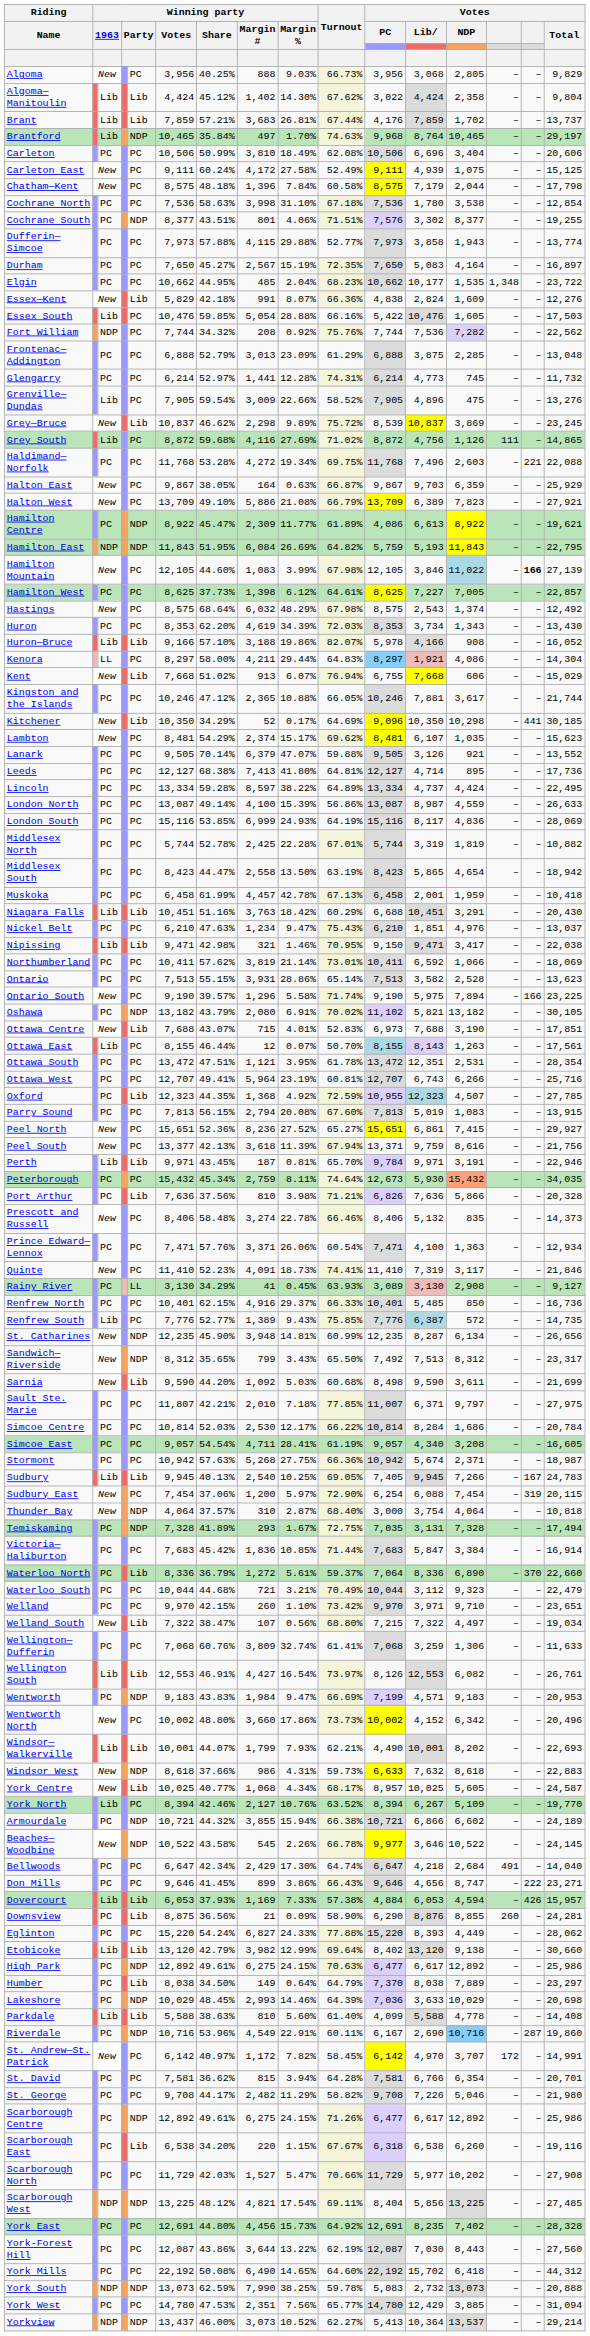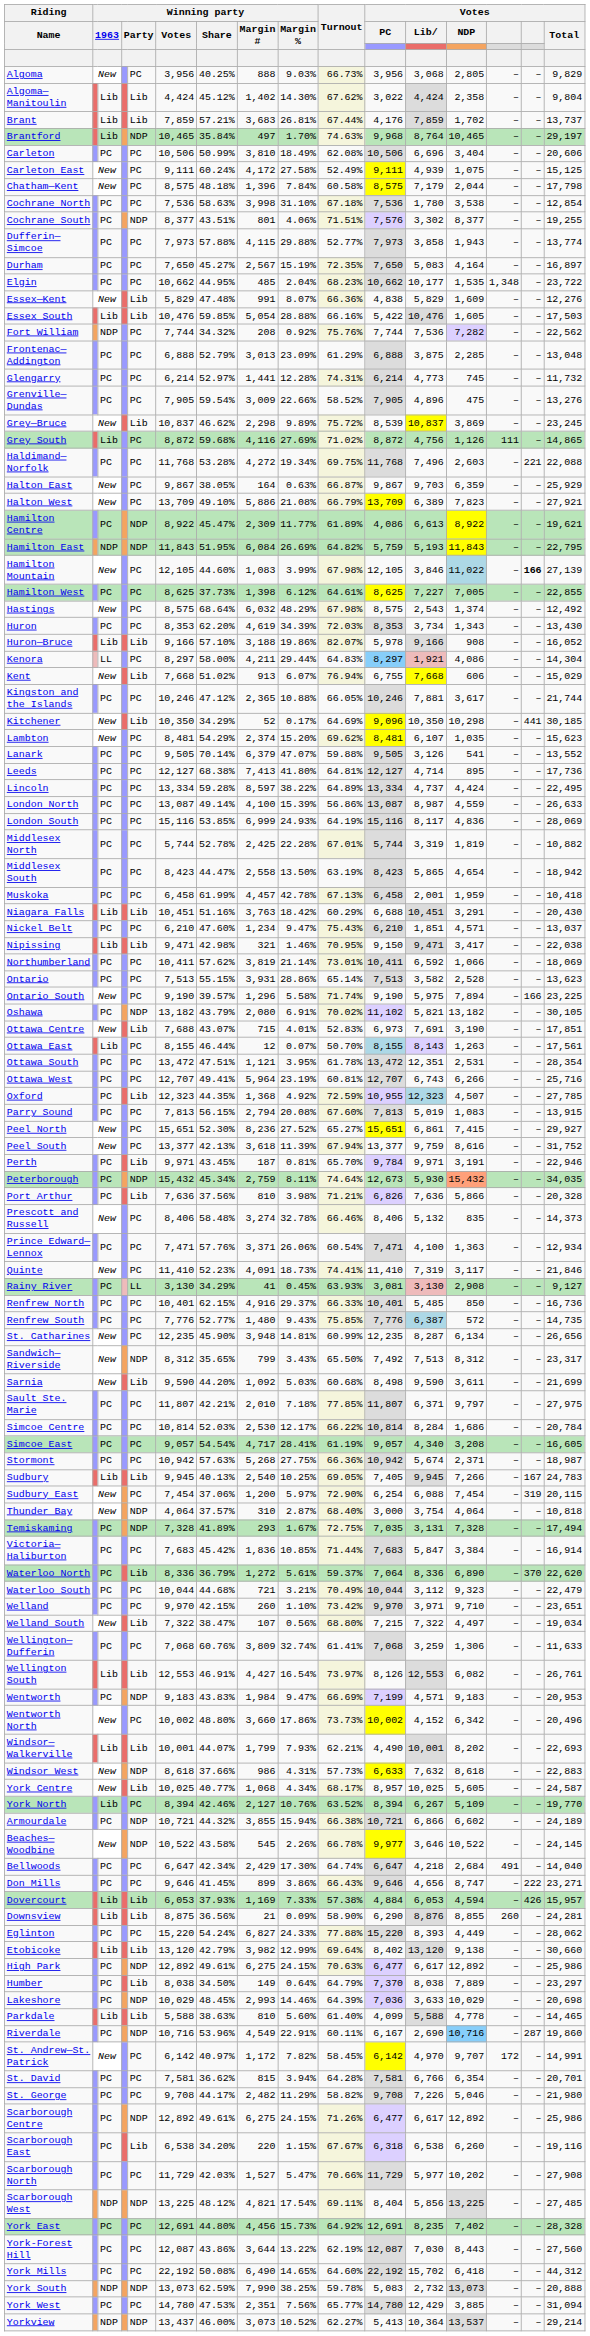Essex—Kent | Winning party / Share: 42.18% -> 47.48%
Essex—Kent | Votes / Lib: 2,824 -> 5,829
Essex South | column 5: PC -> Lib
Grenville—Dundas | column 3: Lib -> PC
Hamilton West | Votes / Total: 22,857 -> 22,855
Huron—Bruce | Votes / Lib: 4,166 -> 9,166
Lambton | Winning party / Margin %: 15.17% -> 15.20%
Lanark | Votes / NDP: 921 -> 541
Nickel Belt | Winning party / Share: 47.63% -> 47.60%
Nickel Belt | Votes / NDP: 4,976 -> 4,571
Ottawa Centre | Votes / Lib: 7,688 -> 7,691
Peel North | Winning party / Share: 52.36% -> 52.30%
Peel South | Votes / PC: 13,371 -> 13,377
Peel South | Votes / Total: 21,756 -> 31,752
Perth | column 3: Lib -> PC
Peterborough | column 5: PC -> NDP
Prescott and Russell | Winning party / Margin %: 22.78% -> 32.78%
Rainy River | Votes / PC: 3,089 -> 3,081
Renfrew South | column 3: Lib -> PC
Renfrew South | Winning party / Margin #: 1,389 -> 1,480
St. Catharines | column 5: NDP -> PC
Sault Ste. Marie | Votes / PC: 11,007 -> 11,807
Simcoe East | Winning party / Margin #: 4,711 -> 4,717
Waterloo North | Votes / Total: 22,660 -> 22,620
Windsor West | Turnout: 59.73% -> 57.73%
Downsview | column 3: PC -> Lib
Parkdale | Votes / Total: 14,408 -> 14,465
St. Andrew—St. Patrick | Votes / NDP: 3,707 -> 9,707
